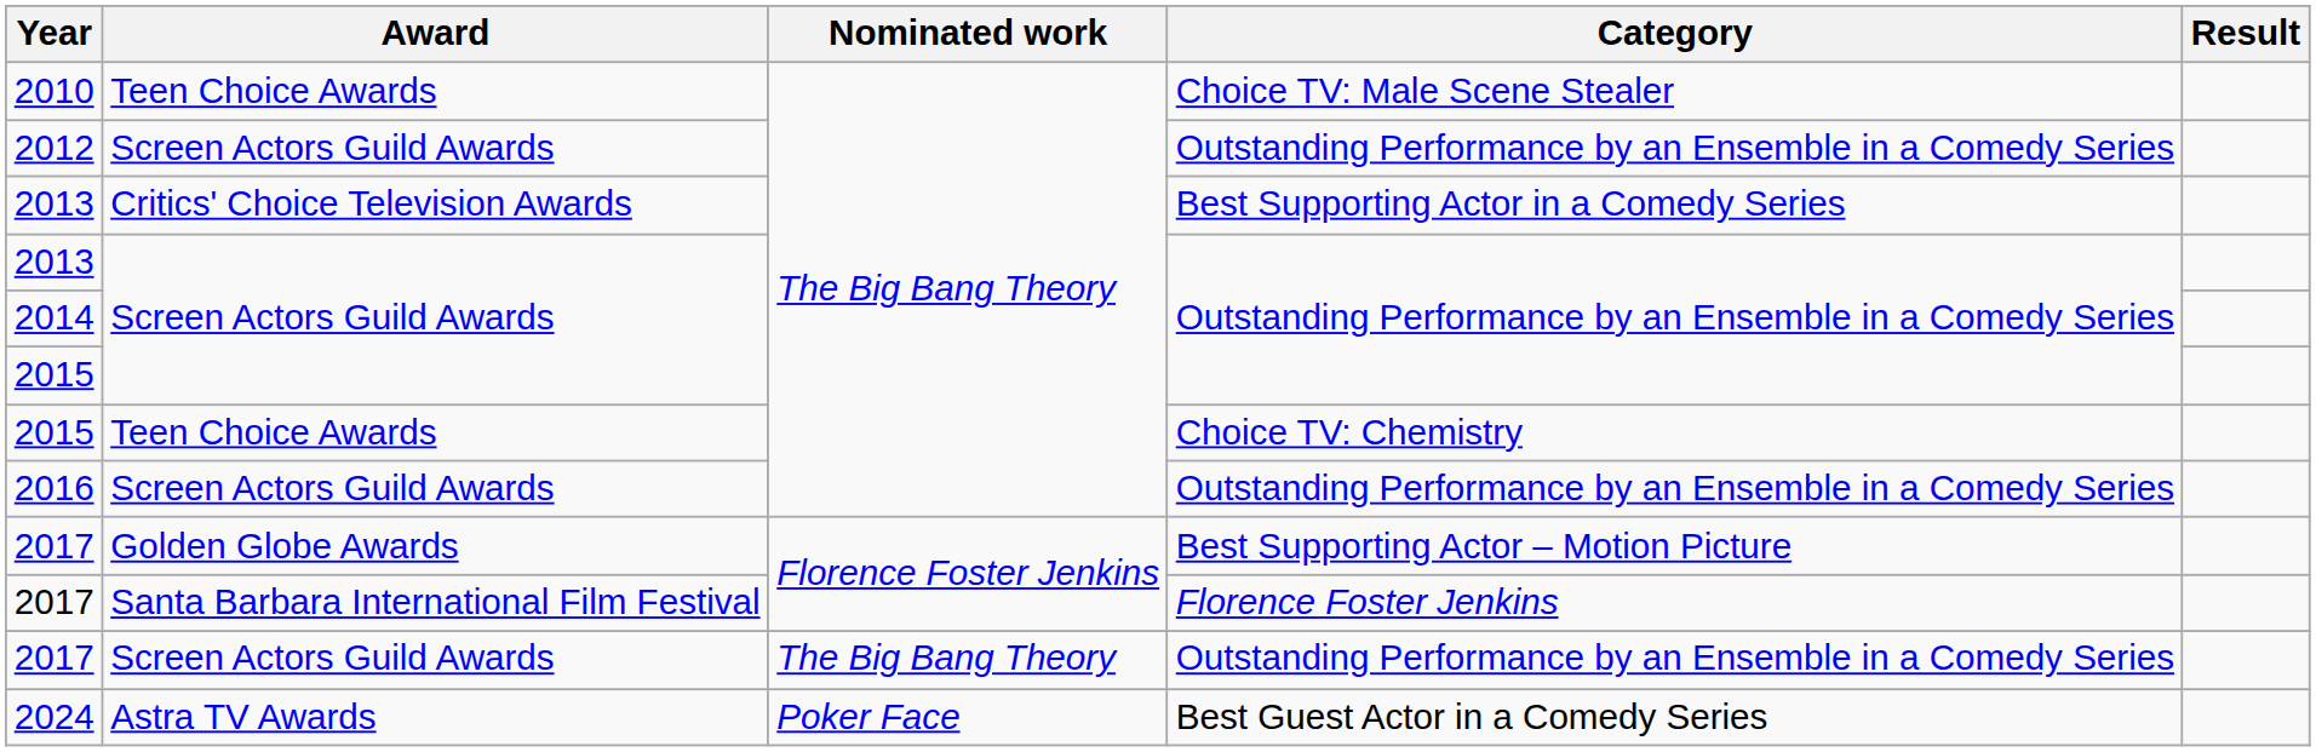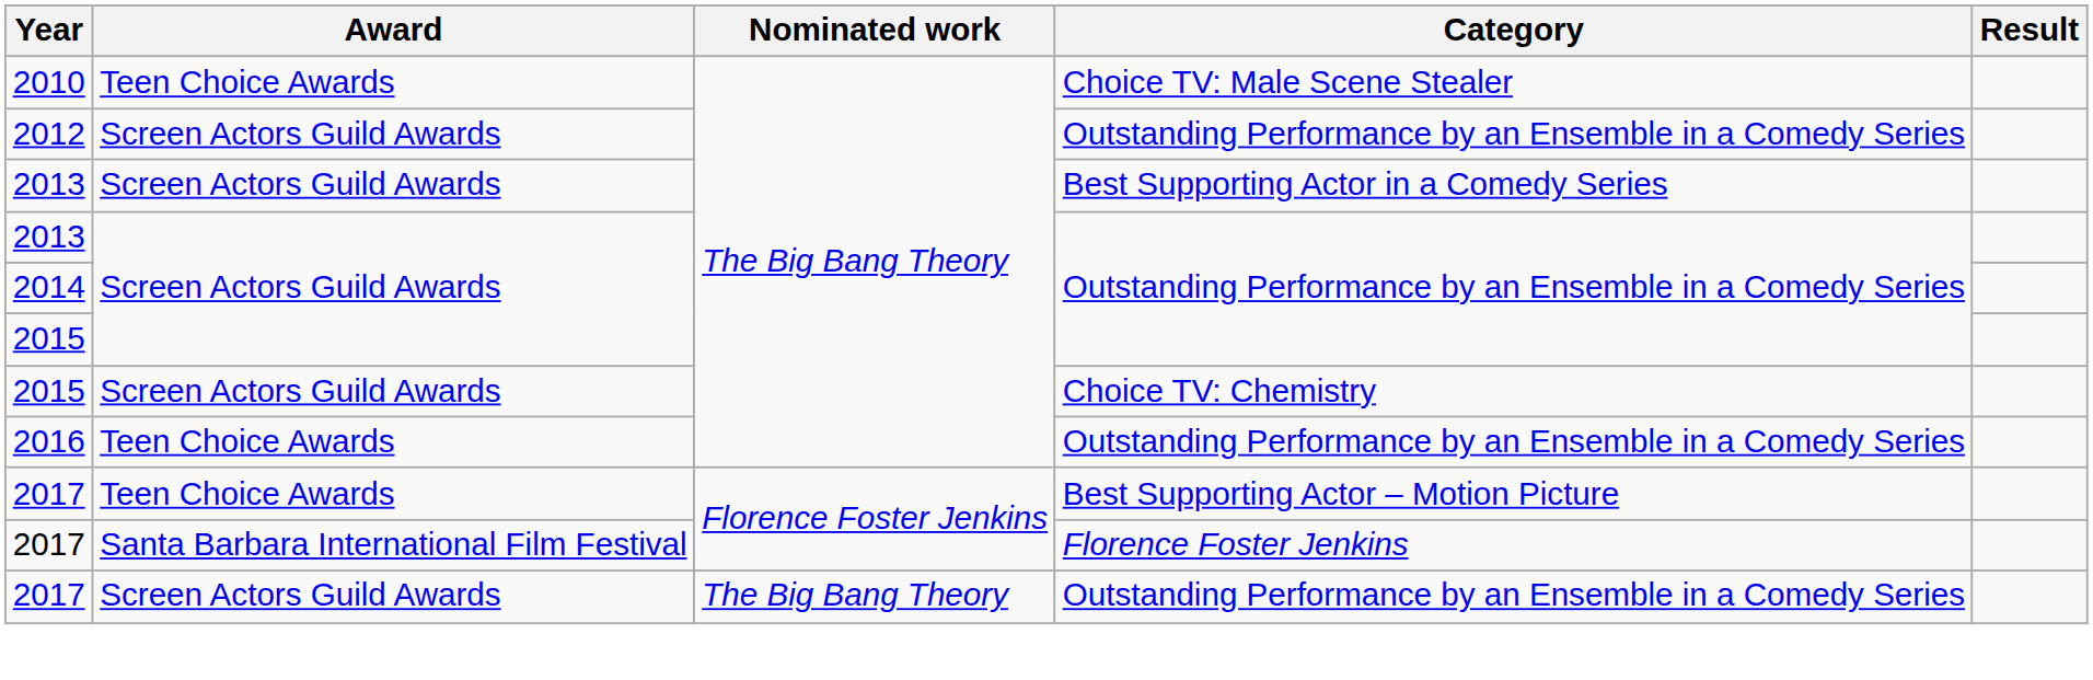2013 / Best Supporting Actor in a Comedy Series | Award: Critics' Choice Television Awards -> Screen Actors Guild Awards
2015 / Choice TV: Chemistry | Award: Teen Choice Awards -> Screen Actors Guild Awards
2016 | Award: Screen Actors Guild Awards -> Teen Choice Awards
2017 / Best Supporting Actor – Motion Picture | Award: Golden Globe Awards -> Teen Choice Awards
- row: 2024 | Astra TV Awards | Poker Face | Best Guest Actor in a Comedy Series
